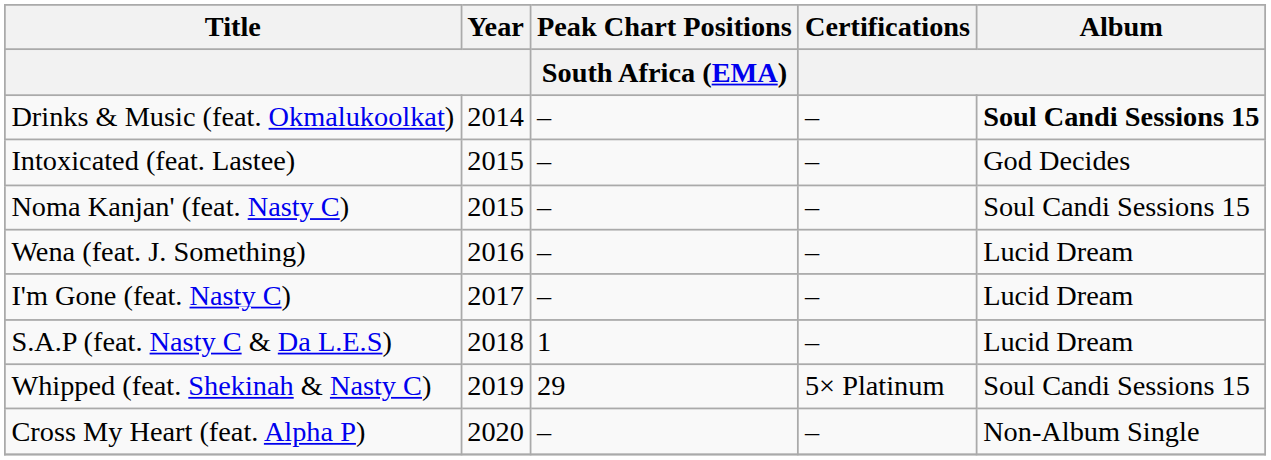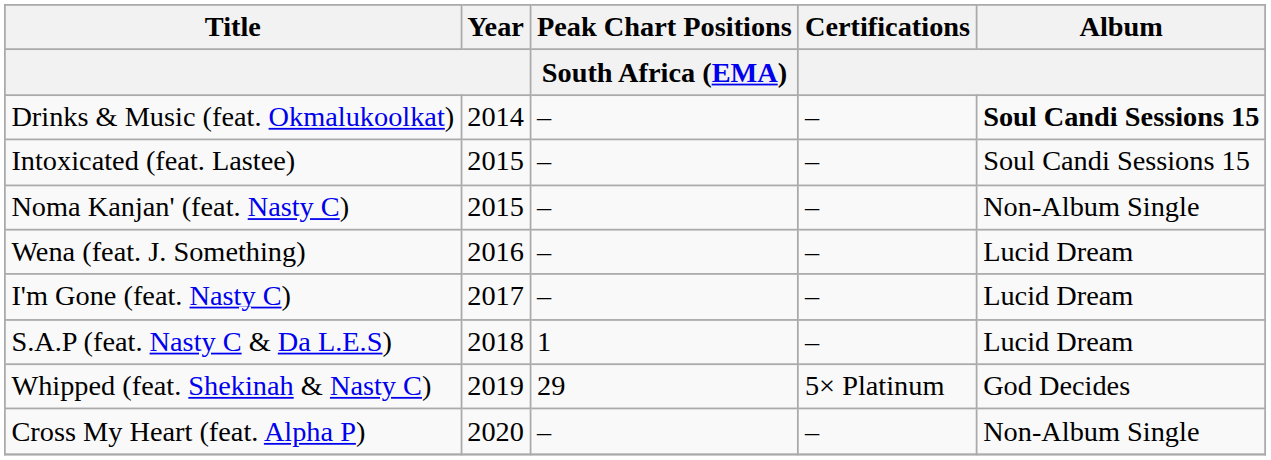Intoxicated (feat. Lastee) | Album: God Decides -> Soul Candi Sessions 15
Noma Kanjan' (feat. Nasty C) | Album: Soul Candi Sessions 15 -> Non-Album Single
Whipped (feat. Shekinah & Nasty C) | Album: Soul Candi Sessions 15 -> God Decides
